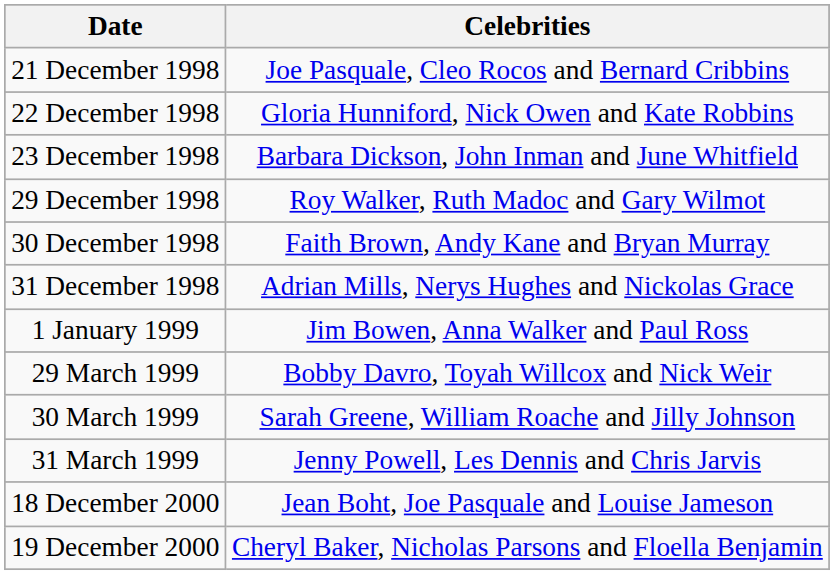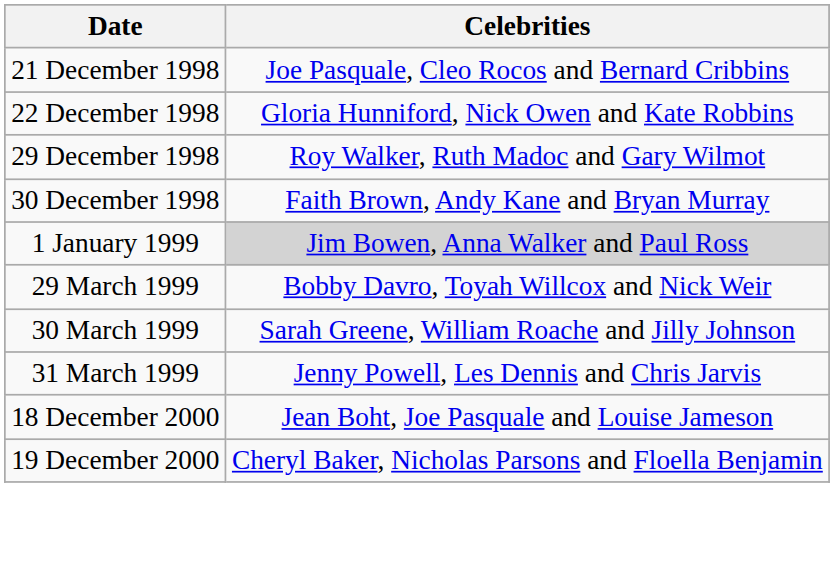- row: 23 December 1998 | Barbara Dickson, John Inman and June Whitfield
- row: 31 December 1998 | Adrian Mills, Nerys Hughes and Nickolas Grace
1 January 1999 | Celebrities: no background -> lightgrey background
